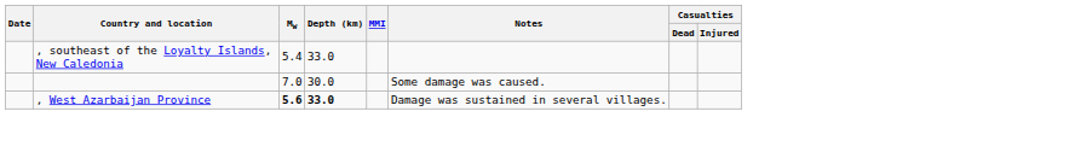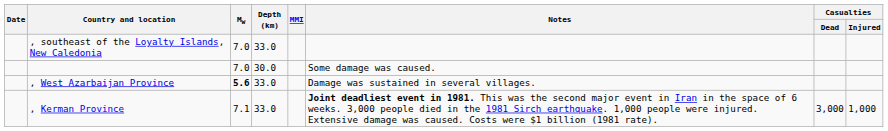, southeast of the Loyalty Islands, New Caledonia | Mw: 5.4 -> 7.0
, West Azarbaijan Province | Depth (km): bold -> normal
+ row: , Kerman Province | 7.1 | 33.0 | Joint deadliest event in 1981. This was the second major event in Iran in the space of 6 weeks. 3,000 people died in the 1981 Sirch earthquake. 1,000 people were injured. Extensive damage was caused. Costs were $1 billion (1981 rate). | 3,000 | 1,000
